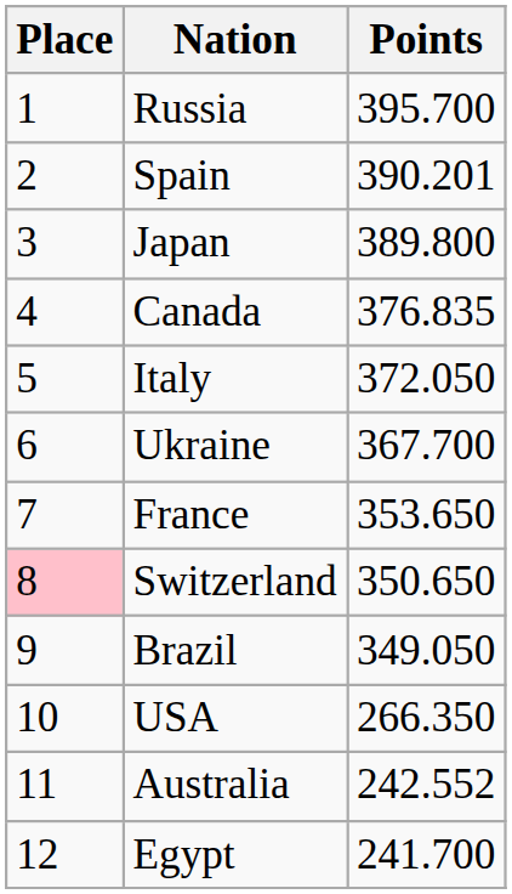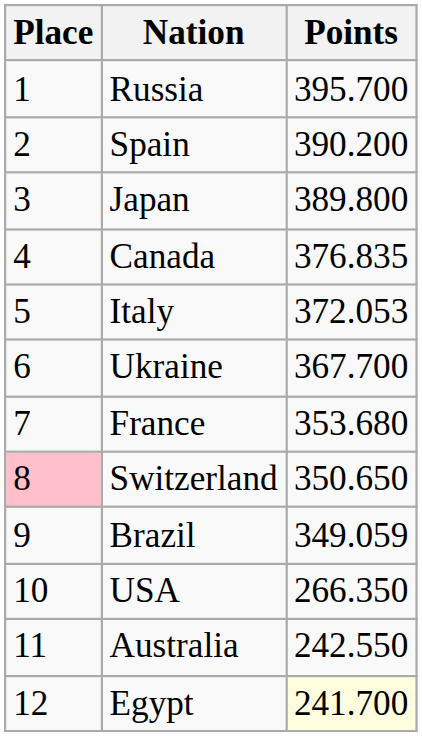Spain | Points: 390.201 -> 390.200
Italy | Points: 372.050 -> 372.053
France | Points: 353.650 -> 353.680
Brazil | Points: 349.050 -> 349.059
Australia | Points: 242.552 -> 242.550
Egypt | Points: no background -> lightyellow background
